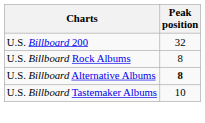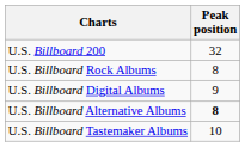+ row: U.S. Billboard Digital Albums | 9
